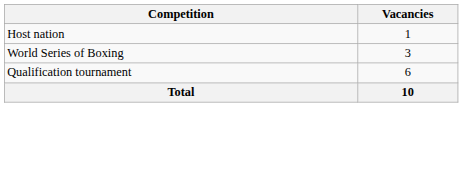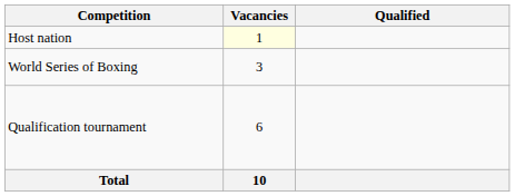+ column: Qualified
Host nation | Vacancies: no background -> lightyellow background
